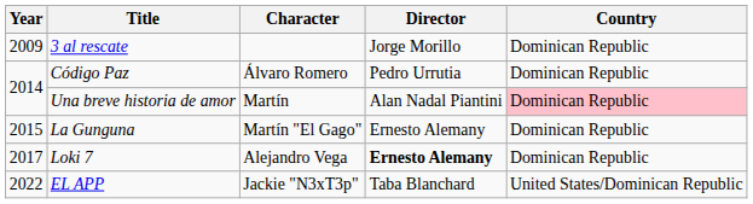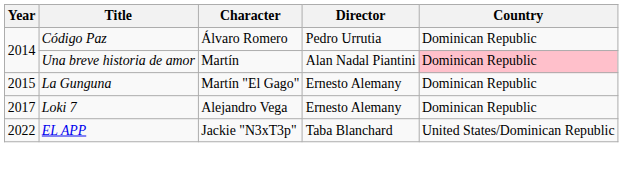- row: 2009 | 3 al rescate | Jorge Morillo | Dominican Republic
Loki 7 | Director: bold -> normal
